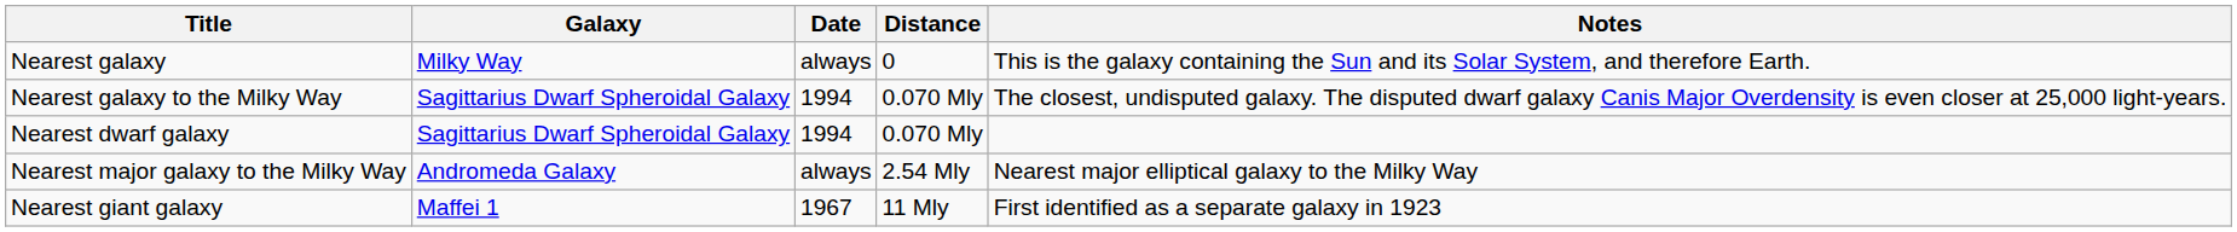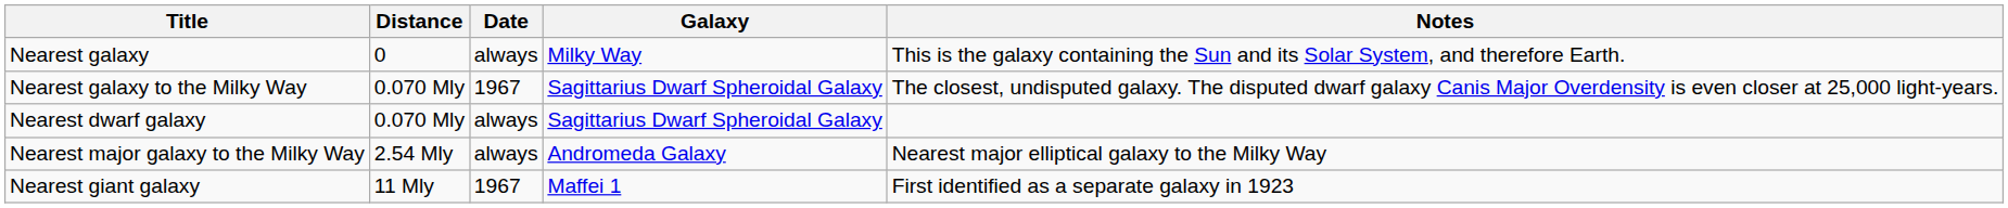columns swapped: Galaxy <-> Distance
Nearest galaxy to the Milky Way | Date: 1994 -> 1967
Nearest dwarf galaxy | Date: 1994 -> always
